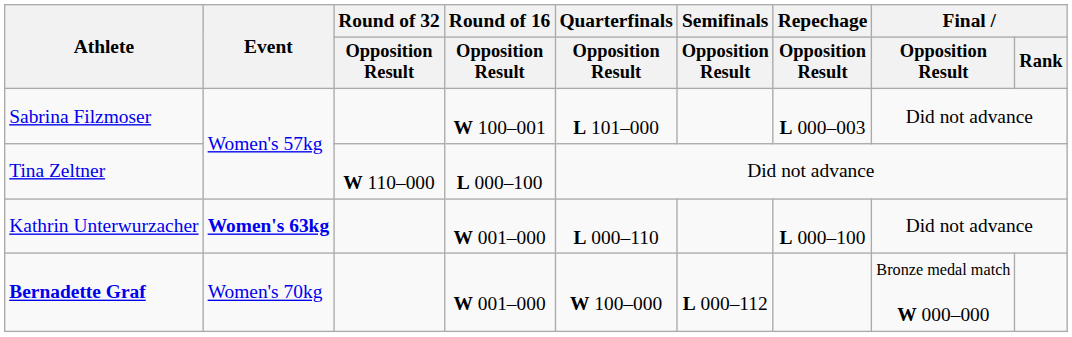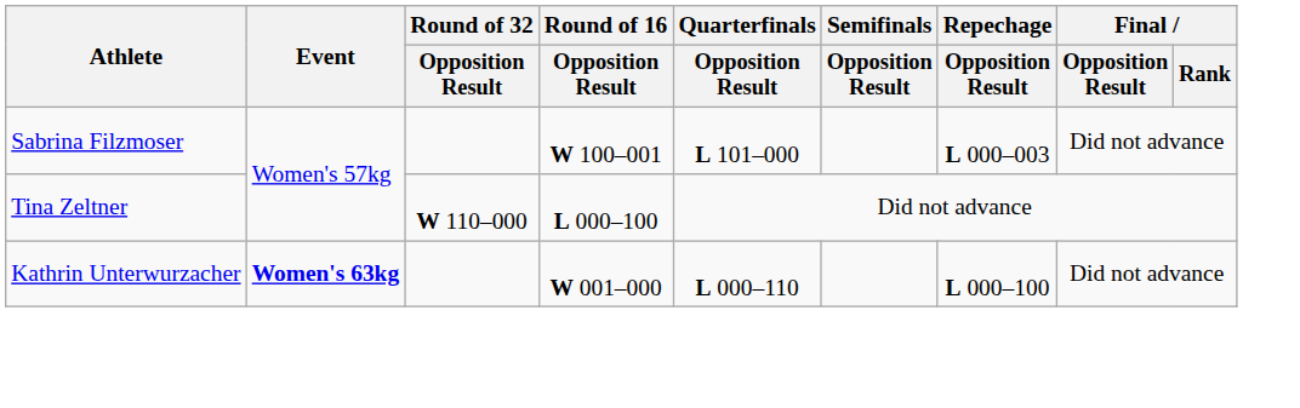- row: Bernadette Graf | Women's 70kg | W 001–000 | W 100–000 | L 000–112 | Bronze medal match W 000–000
